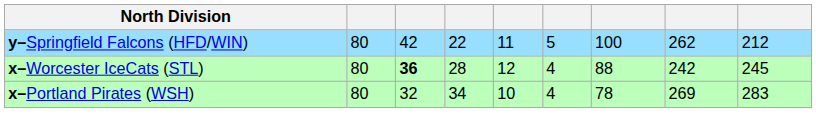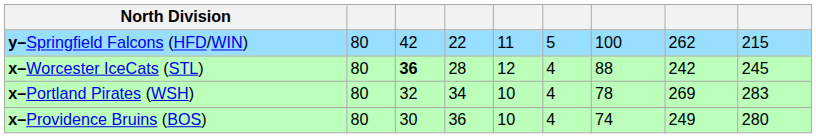y–Springfield Falcons (HFD/WIN) | column 9: 212 -> 215
+ row: x–Providence Bruins (BOS) | 80 | 30 | 36 | 10 | 4 | 74 | 249 | 280
